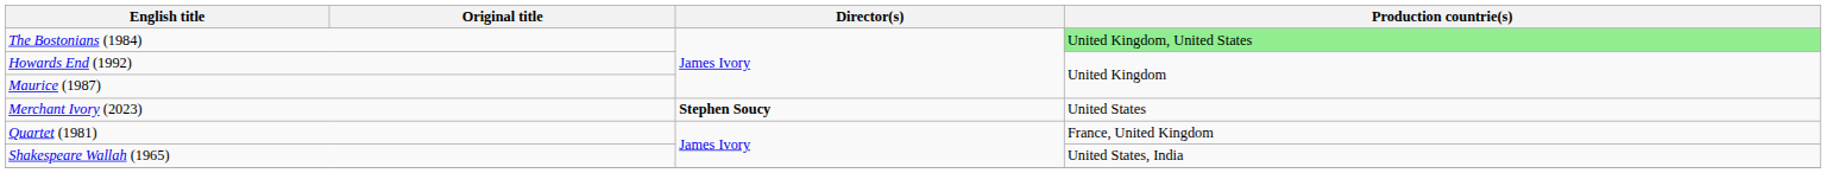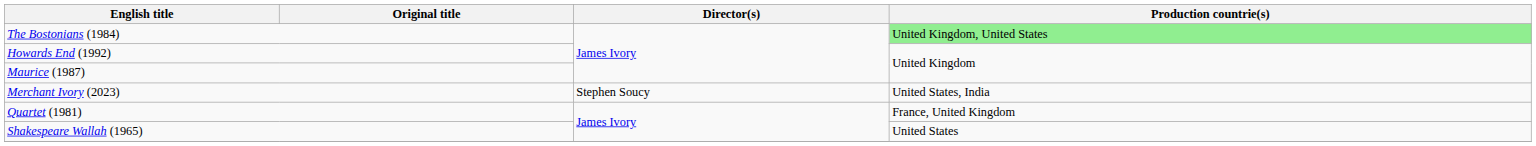Merchant Ivory (2023) | Director(s): bold -> normal
Merchant Ivory (2023) | Production countrie(s): United States -> United States, India
Shakespeare Wallah (1965) | Production countrie(s): United States, India -> United States
